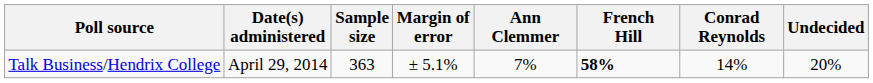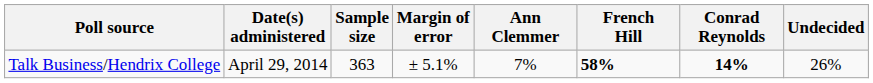Talk Business/Hendrix College | Conrad Reynolds: normal -> bold
Talk Business/Hendrix College | Undecided: 20% -> 26%
